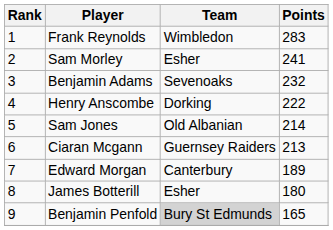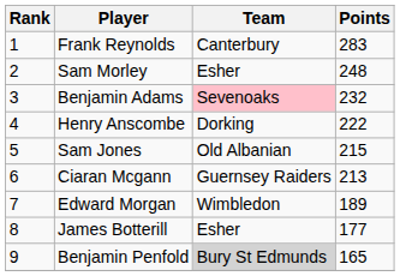Frank Reynolds | Team: Wimbledon -> Canterbury
Sam Morley | Points: 241 -> 248
Benjamin Adams | Team: no background -> pink background
Sam Jones | Points: 214 -> 215
Edward Morgan | Team: Canterbury -> Wimbledon
James Botterill | Points: 180 -> 177
